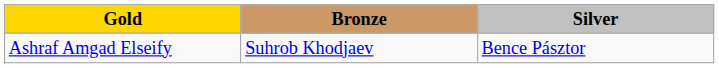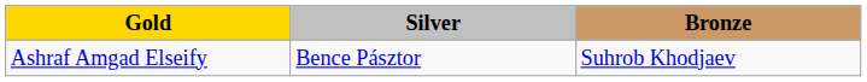columns swapped: Silver <-> Bronze
